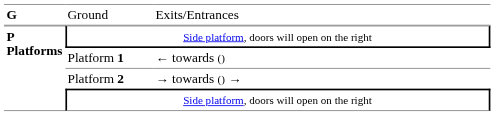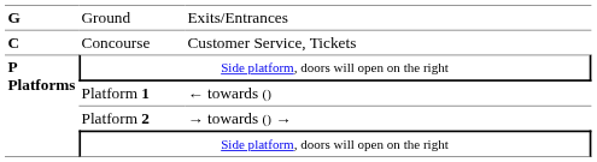+ row: C | Concourse | Customer Service, Tickets
